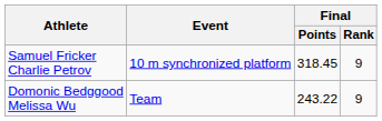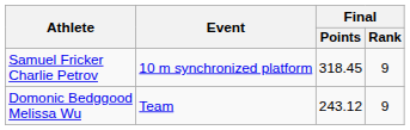Domonic Bedggood Melissa Wu | Final / Points: 243.22 -> 243.12
